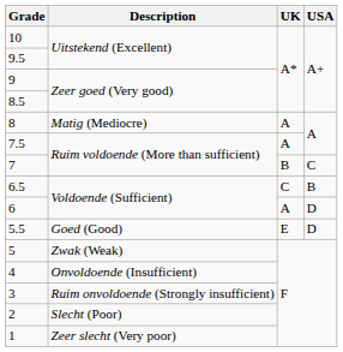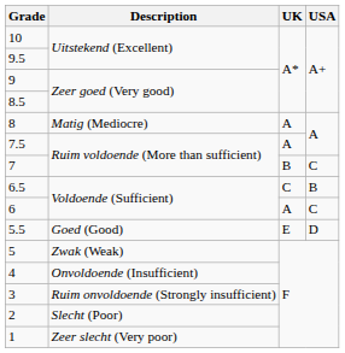6 | USA: D -> C
